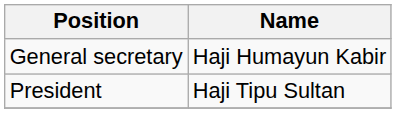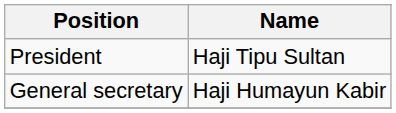rows swapped: President <-> General secretary
